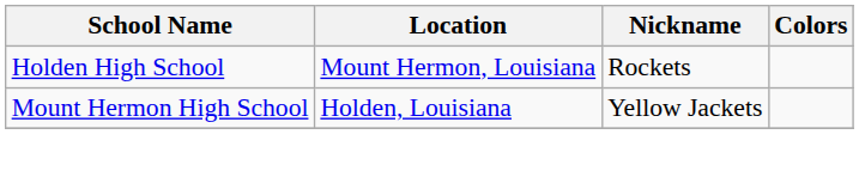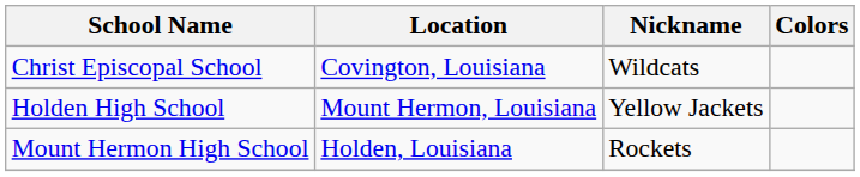+ row: Christ Episcopal School | Covington, Louisiana | Wildcats
Holden High School | Nickname: Rockets -> Yellow Jackets
Mount Hermon High School | Nickname: Yellow Jackets -> Rockets
